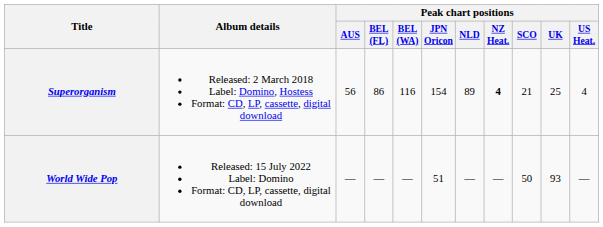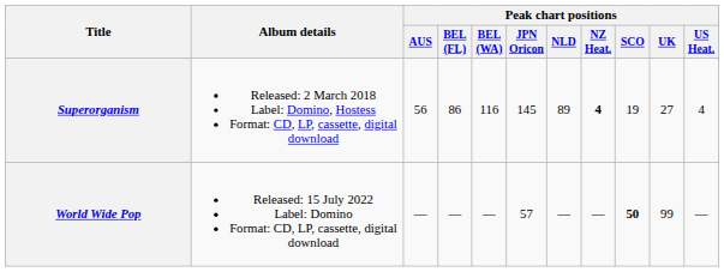Superorganism | Peak chart positions / JPN Oricon: 154 -> 145
Superorganism | Peak chart positions / SCO: 21 -> 19
Superorganism | Peak chart positions / UK: 25 -> 27
World Wide Pop | Peak chart positions / JPN Oricon: 51 -> 57
World Wide Pop | Peak chart positions / SCO: normal -> bold
World Wide Pop | Peak chart positions / UK: 93 -> 99
